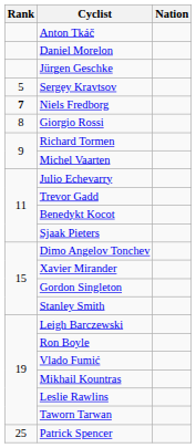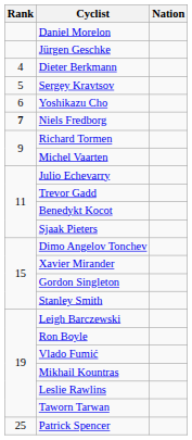- row: Anton Tkáč
+ row: 4 | Dieter Berkmann
+ row: 6 | Yoshikazu Cho
- row: 8 | Giorgio Rossi
